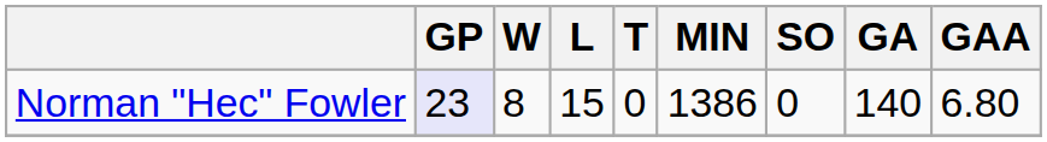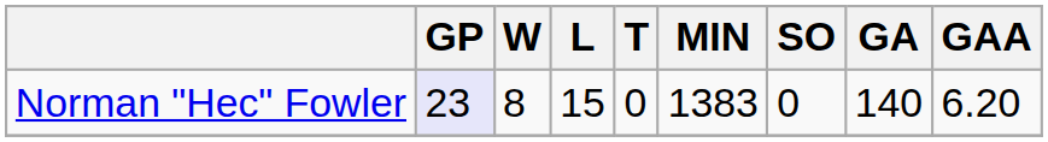Norman "Hec" Fowler | MIN: 1386 -> 1383
Norman "Hec" Fowler | GAA: 6.80 -> 6.20
